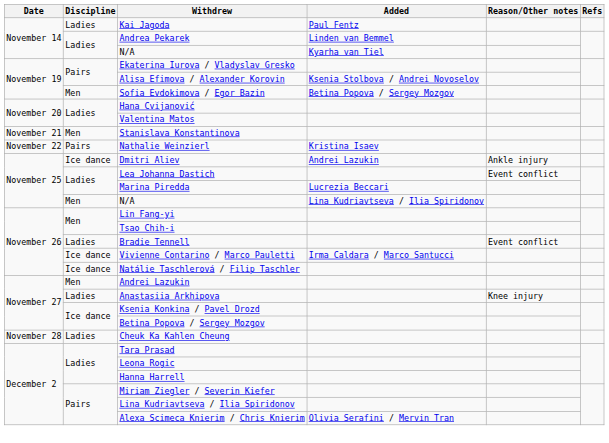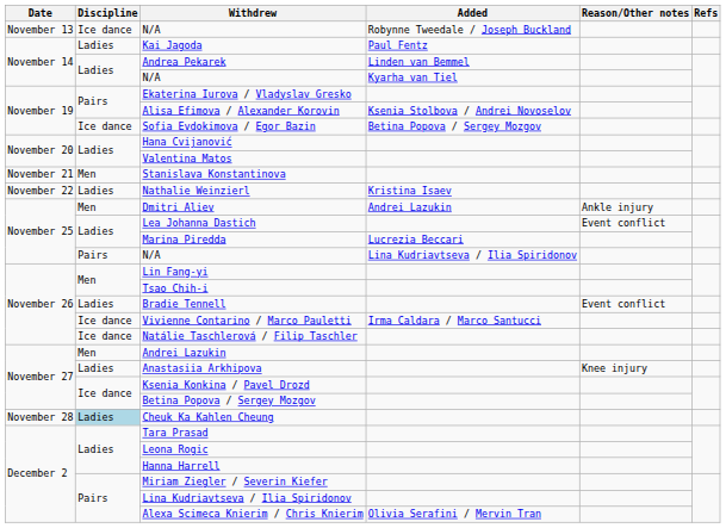+ row: November 13 | Ice dance | N/A | Robynne Tweedale / Joseph Buckland
Sofia Evdokimova / Egor Bazin | Discipline: Men -> Ice dance
Nathalie Weinzierl | Discipline: Pairs -> Ladies
Dmitri Aliev | Discipline: Ice dance -> Men
N/A / Lina Kudriavtseva / Ilia Spiridonov | Discipline: Men -> Pairs
Cheuk Ka Kahlen Cheung | Discipline: no background -> lightblue background
